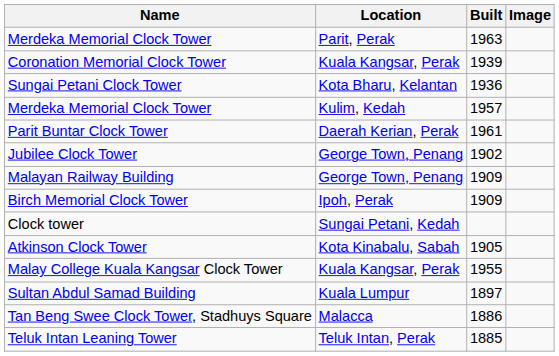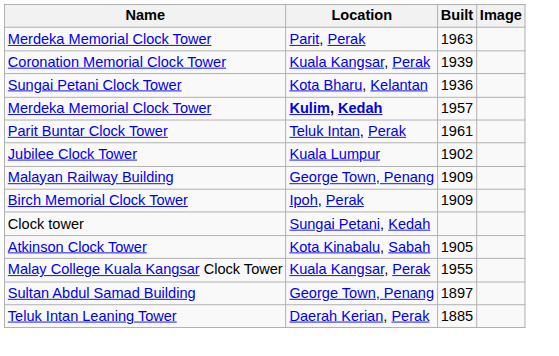Merdeka Memorial Clock Tower / 1957 | Location: normal -> bold
Parit Buntar Clock Tower | Location: Daerah Kerian, Perak -> Teluk Intan, Perak
Jubilee Clock Tower | Location: George Town, Penang -> Kuala Lumpur
Sultan Abdul Samad Building | Location: Kuala Lumpur -> George Town, Penang
- row: Tan Beng Swee Clock Tower, Stadhuys Square | Malacca | 1886
Teluk Intan Leaning Tower | Location: Teluk Intan, Perak -> Daerah Kerian, Perak
